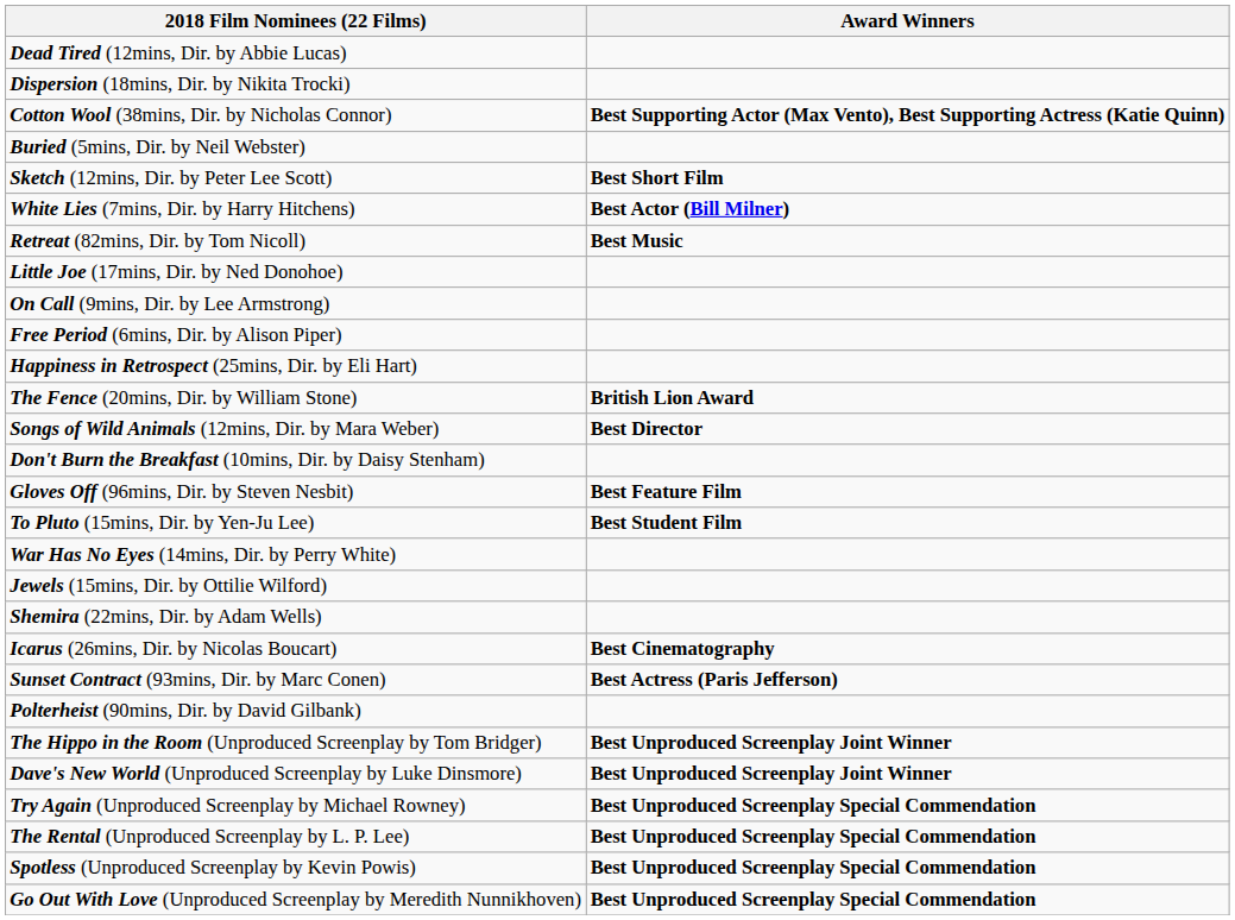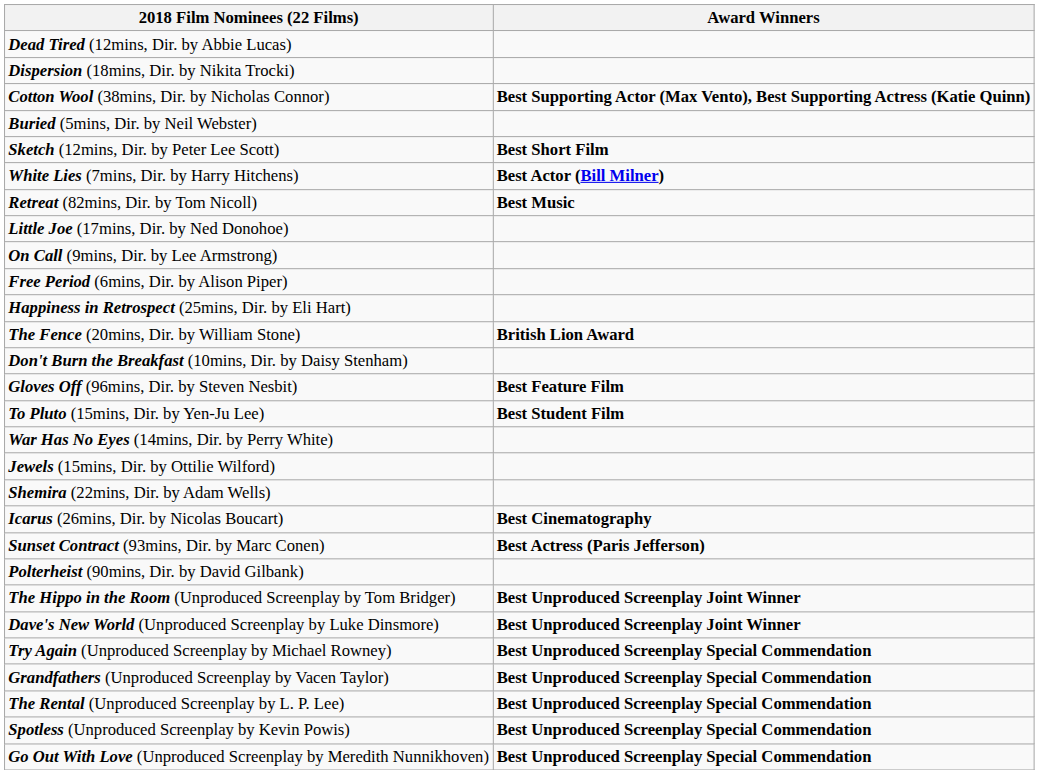- row: Songs of Wild Animals (12mins, Dir. by Mara Weber) | Best Director
+ row: Grandfathers (Unproduced Screenplay by Vacen Taylor) | Best Unproduced Screenplay Special Commendation
